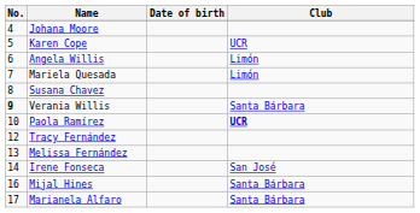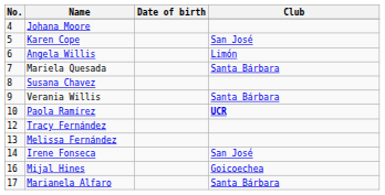Karen Cope | Club: UCR -> San José
Mariela Quesada | Club: Limón -> Santa Bárbara
Verania Willis | No.: bold -> normal
Mijal Hines | Club: Santa Bárbara -> Goicoechea
